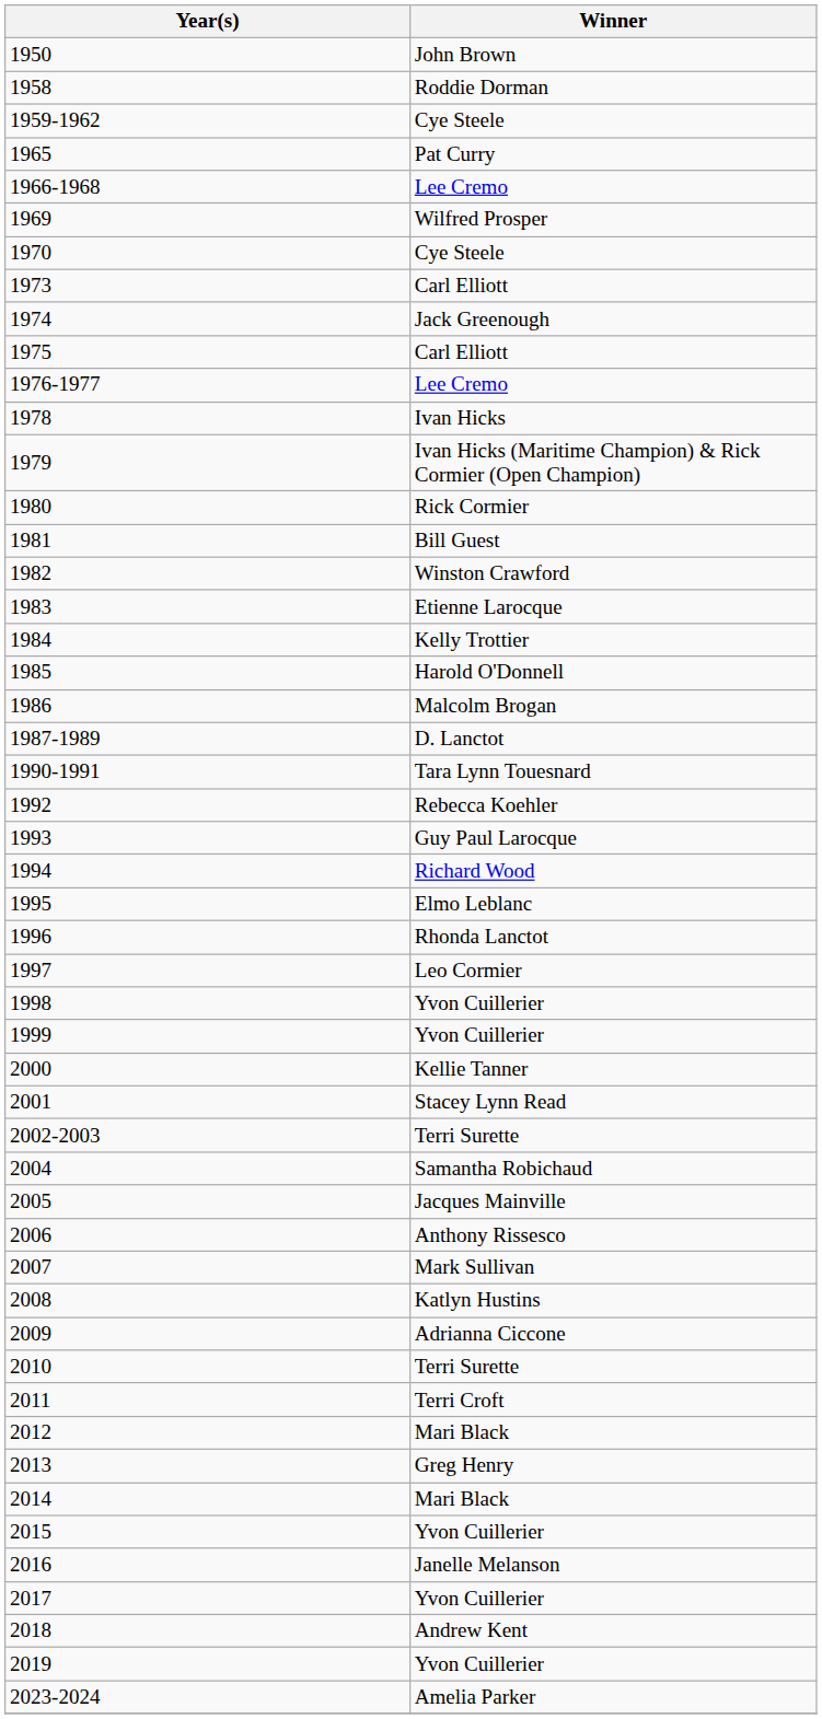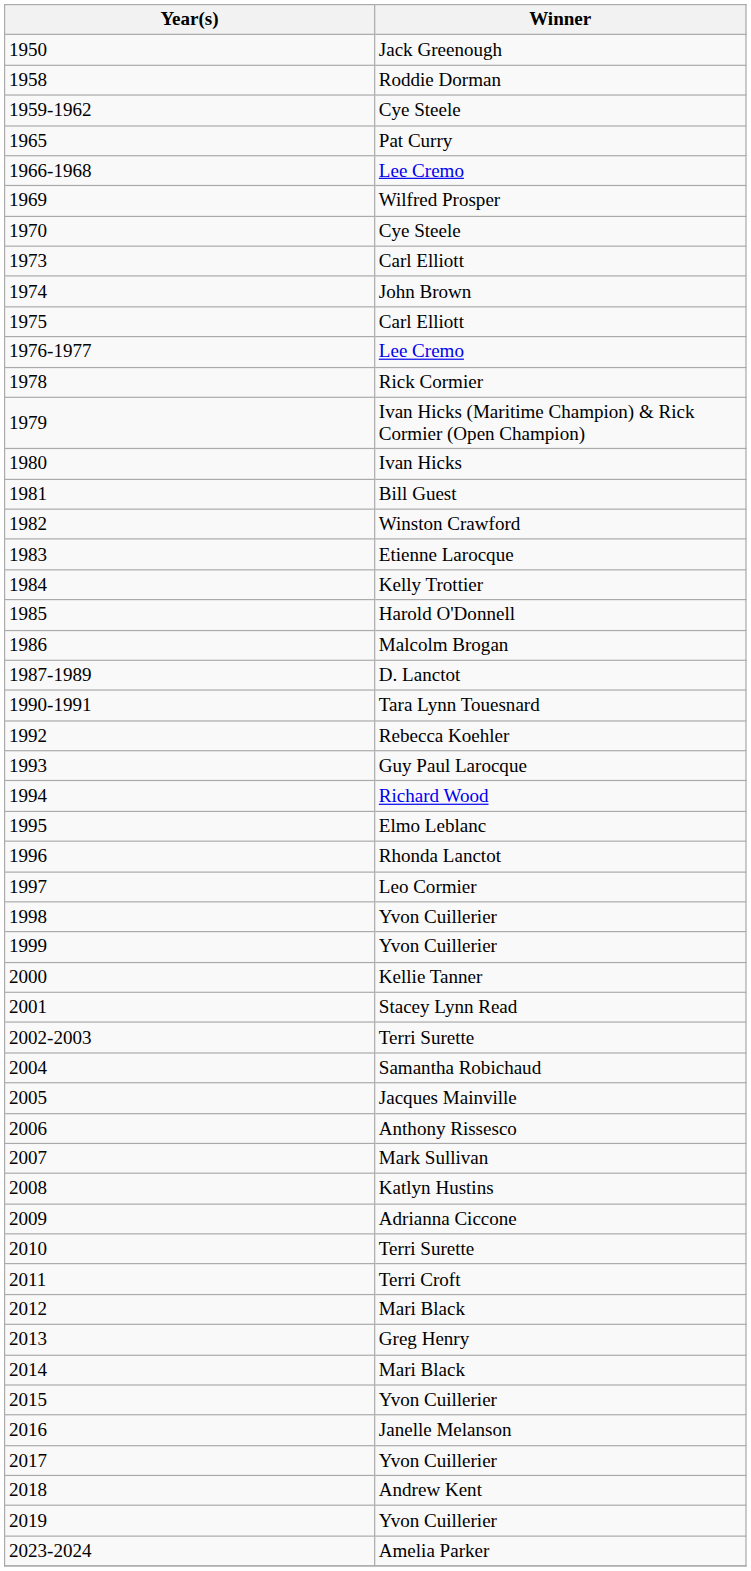1950 | Winner: John Brown -> Jack Greenough
1974 | Winner: Jack Greenough -> John Brown
1978 | Winner: Ivan Hicks -> Rick Cormier
1980 | Winner: Rick Cormier -> Ivan Hicks
